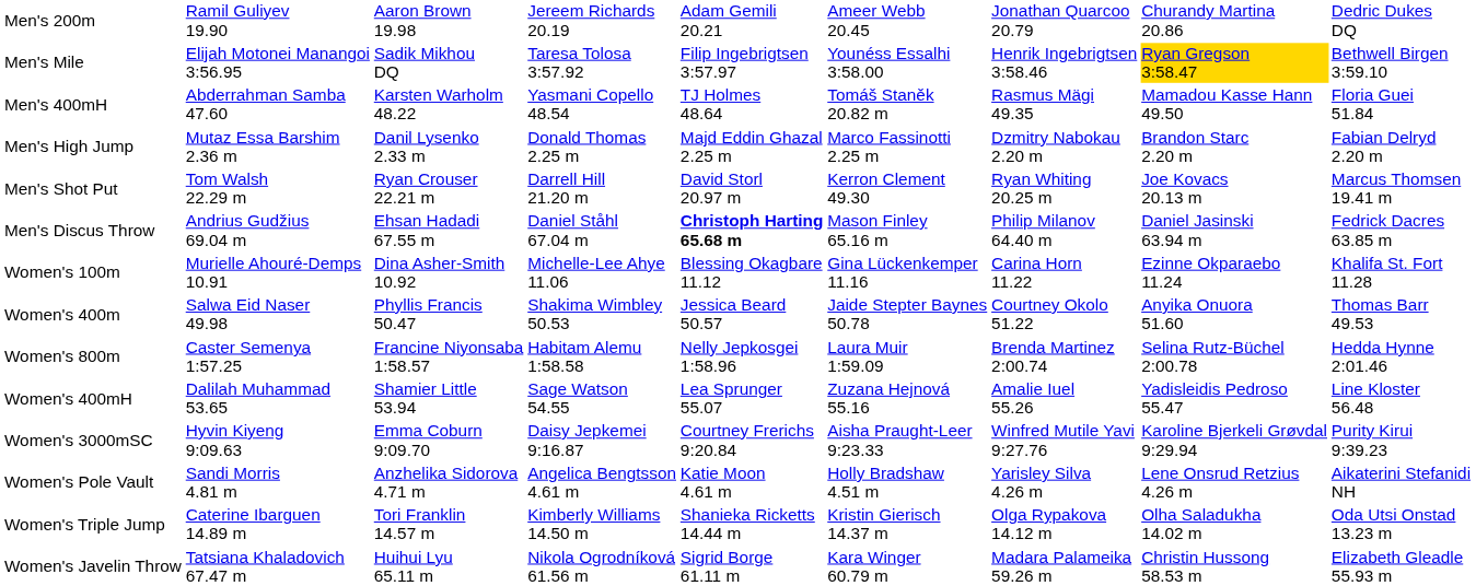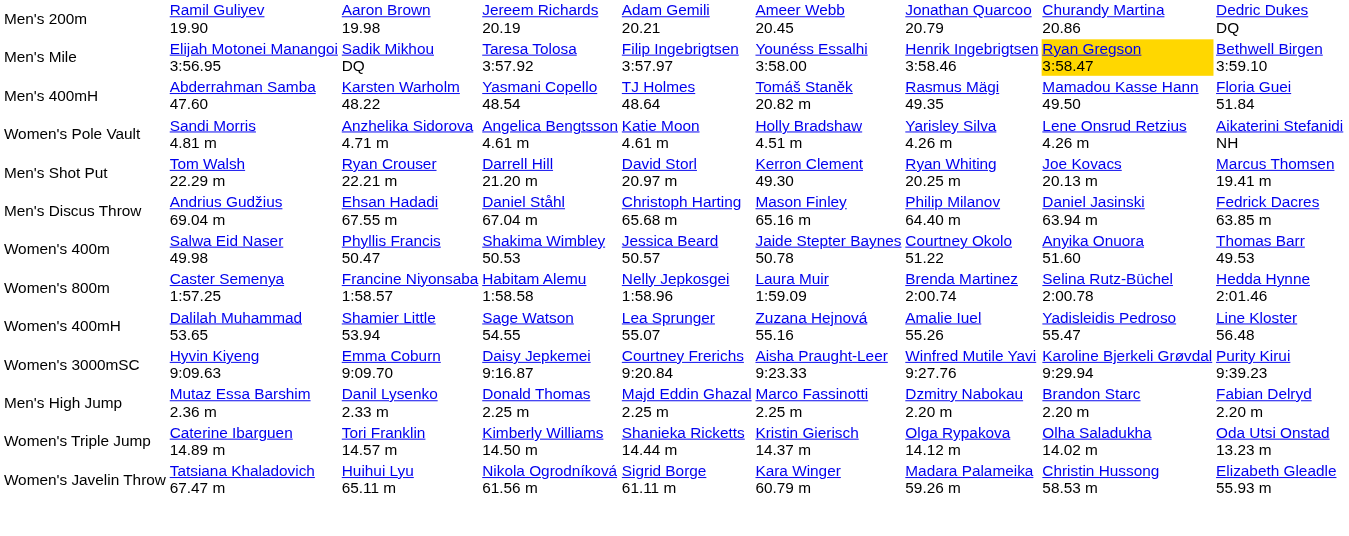rows swapped: Men's High Jump <-> Women's Pole Vault
Men's Discus Throw | column 5: bold -> normal
- row: Women's 100m | Murielle Ahouré-Demps 10.91 | Dina Asher-Smith 10.92 | Michelle-Lee Ahye 11.06 | Blessing Okagbare 11.12 | Gina Lückenkemper 11.16 | Carina Horn 11.22 | Ezinne Okparaebo 11.24 | Khalifa St. Fort 11.28
